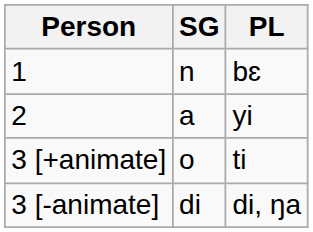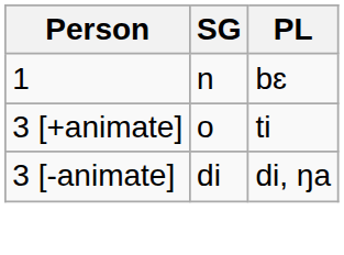- row: 2 | a | yi
